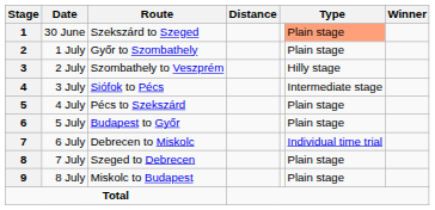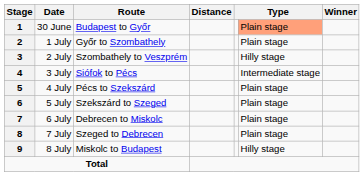1 | Route: Szekszárd to Szeged -> Budapest to Győr
6 | Route: Budapest to Győr -> Szekszárd to Szeged
7 | column 6: Individual time trial -> Plain stage
9 | column 6: Plain stage -> Hilly stage
